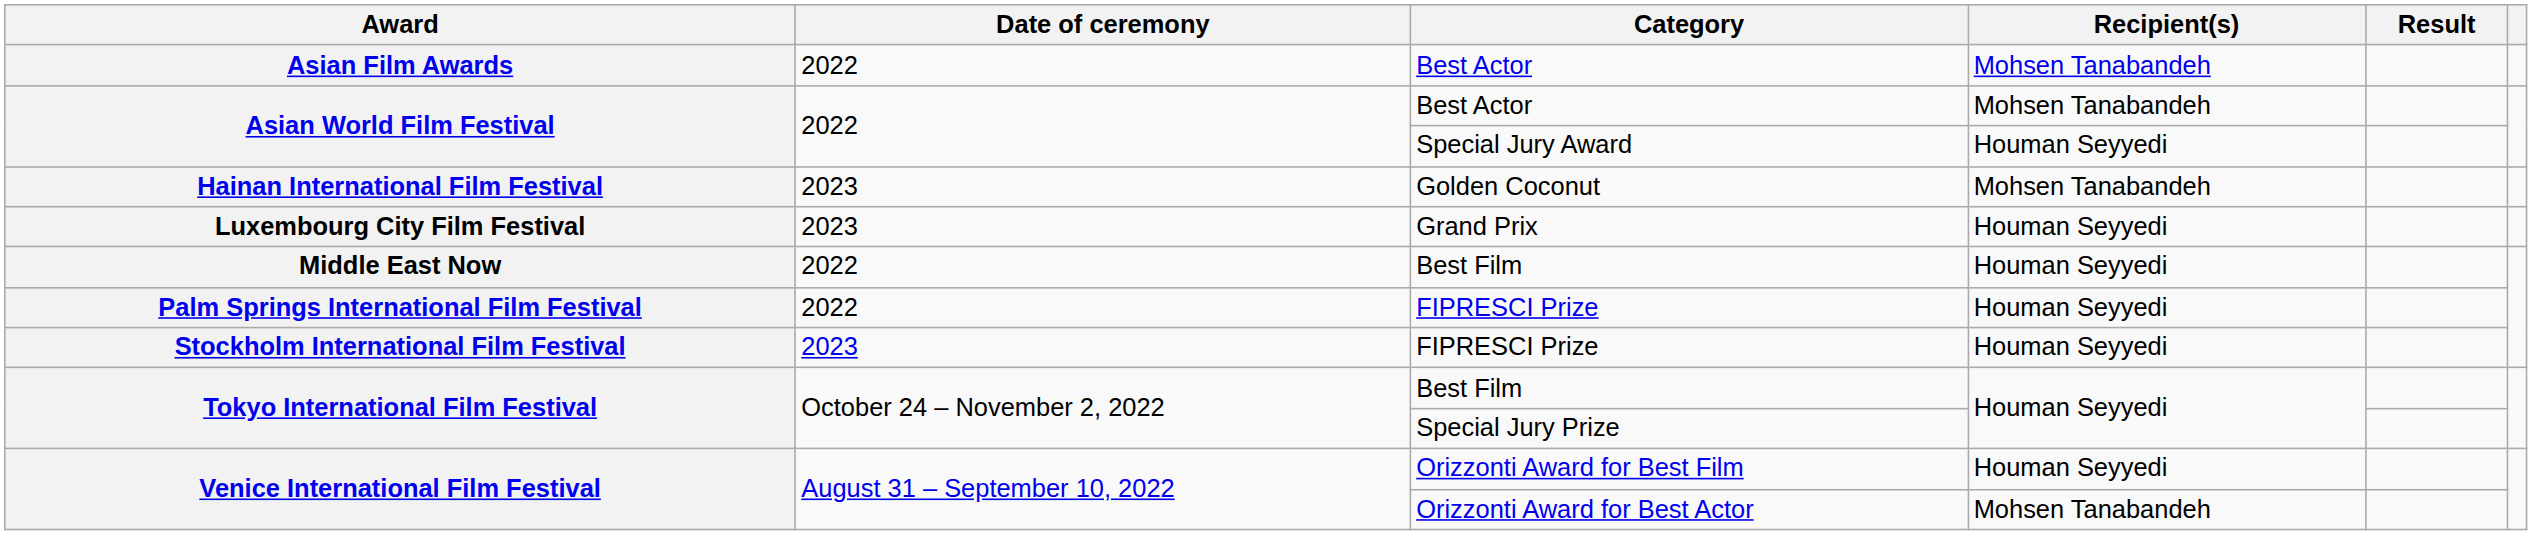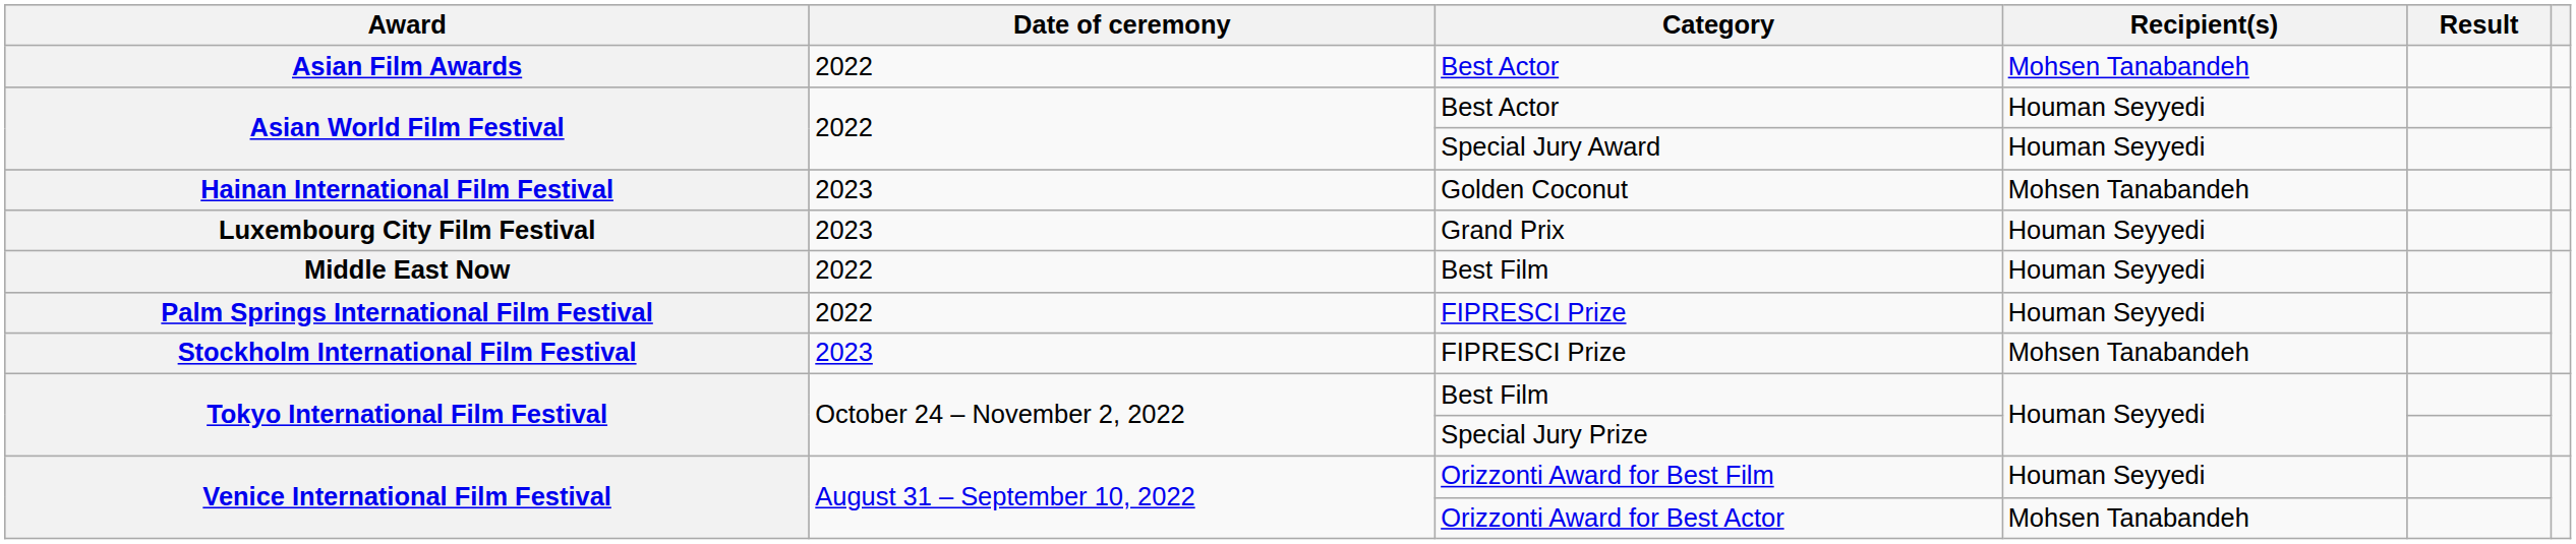Asian World Film Festival / Best Actor | Recipient(s): Mohsen Tanabandeh -> Houman Seyyedi
Stockholm International Film Festival | Recipient(s): Houman Seyyedi -> Mohsen Tanabandeh
